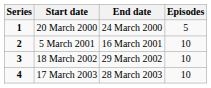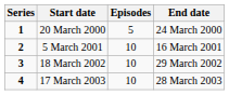columns swapped: End date <-> Episodes
